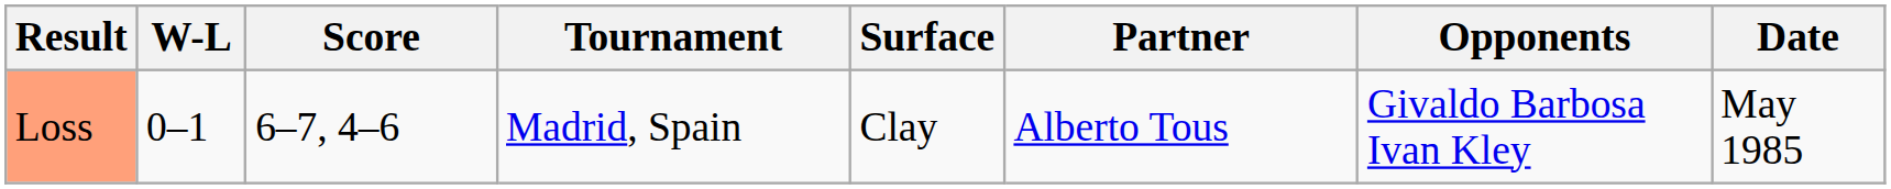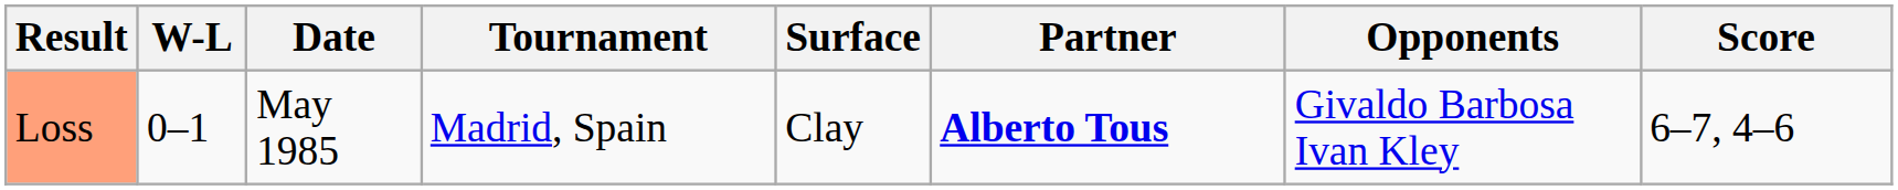columns swapped: Date <-> Score
Loss | Partner: normal -> bold
